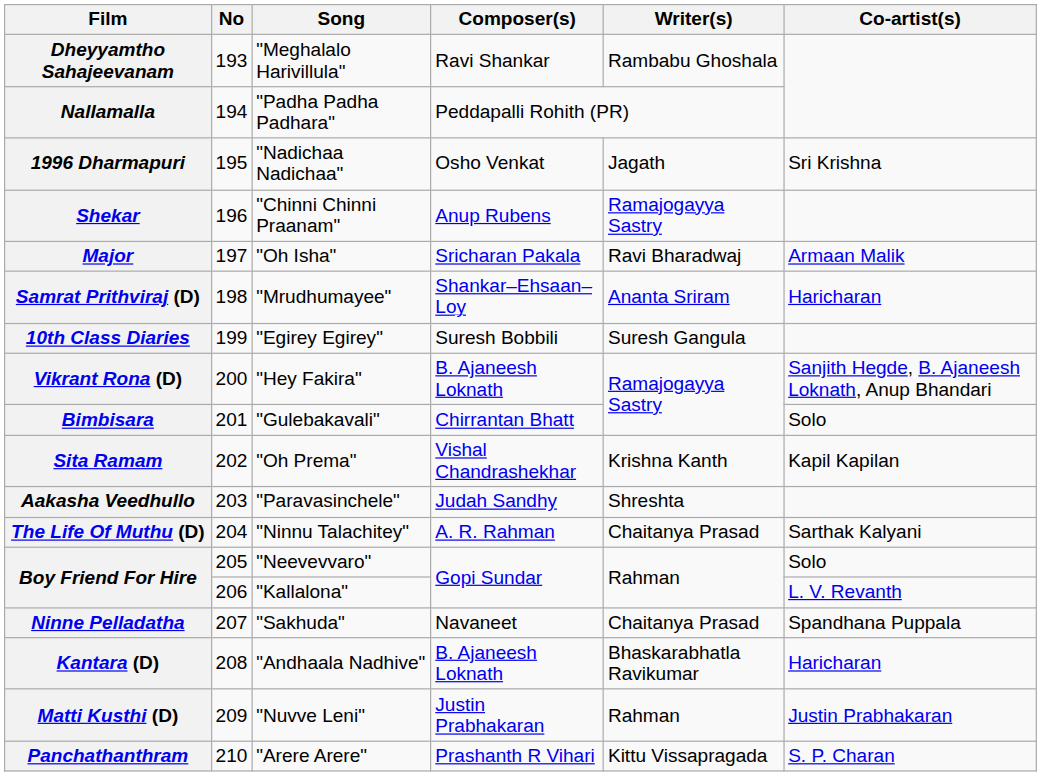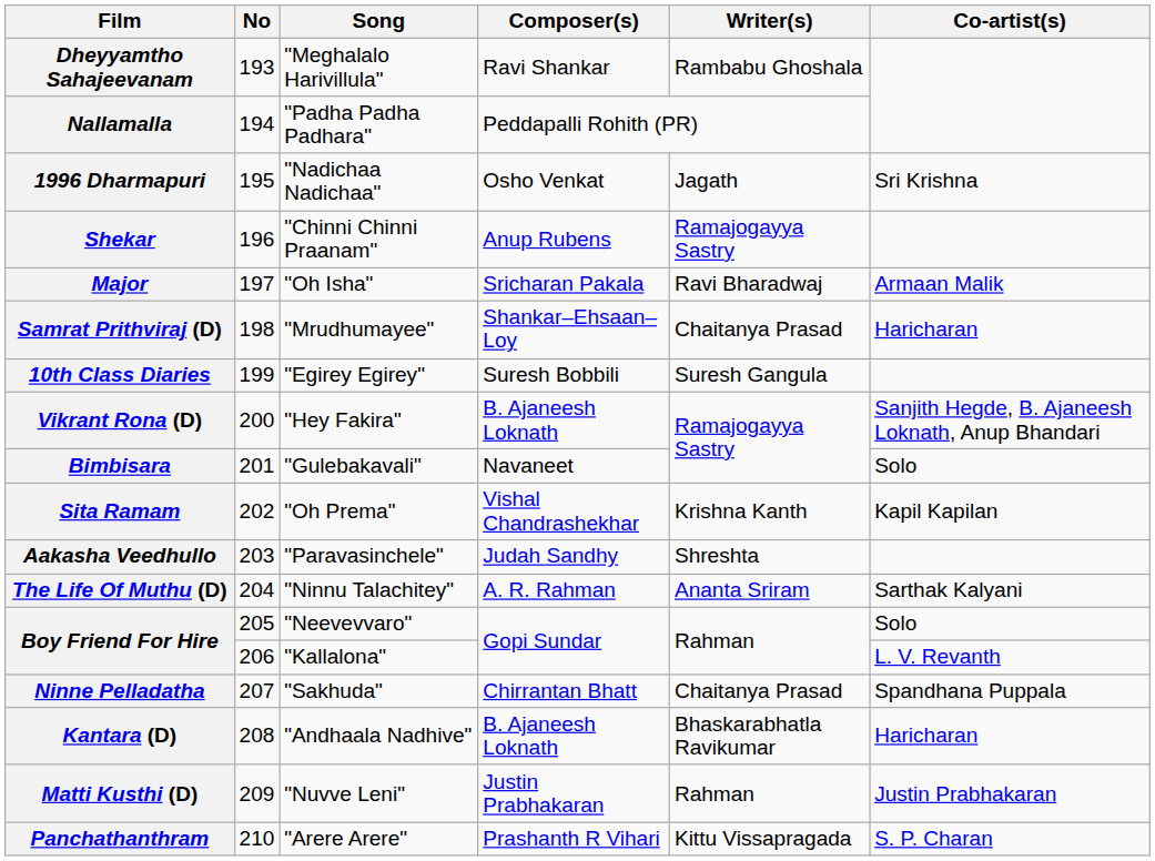Samrat Prithviraj (D) | Writer(s): Ananta Sriram -> Chaitanya Prasad
Bimbisara | Composer(s): Chirrantan Bhatt -> Navaneet
The Life Of Muthu (D) | Writer(s): Chaitanya Prasad -> Ananta Sriram
Ninne Pelladatha | Composer(s): Navaneet -> Chirrantan Bhatt
